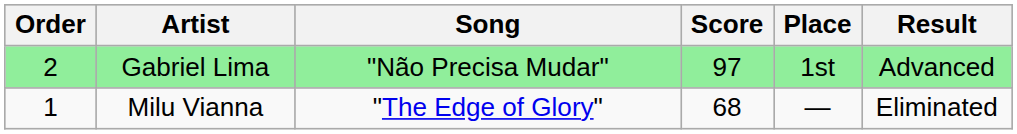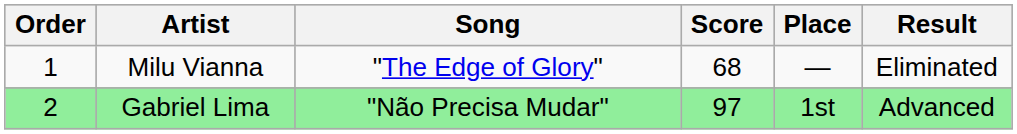rows swapped: Milu Vianna <-> Gabriel Lima
